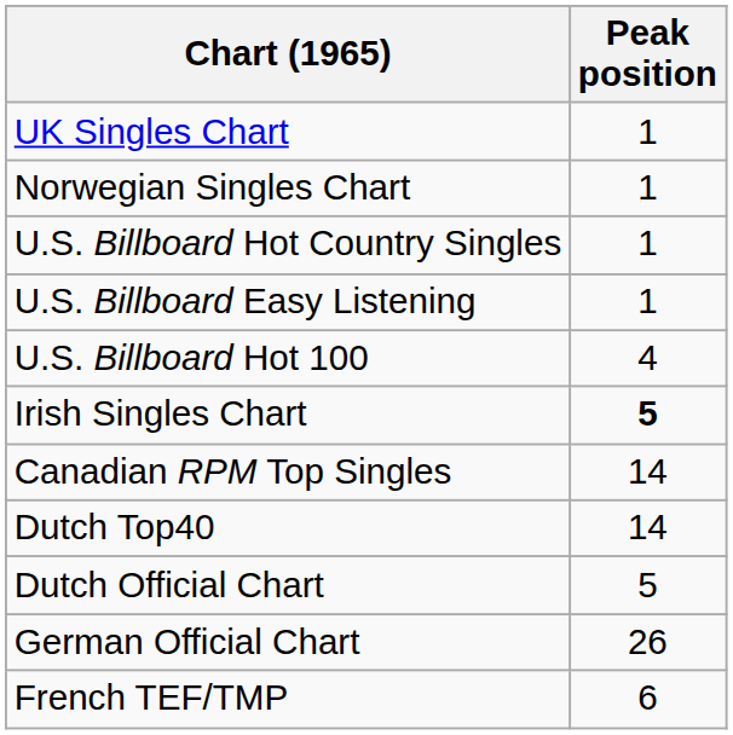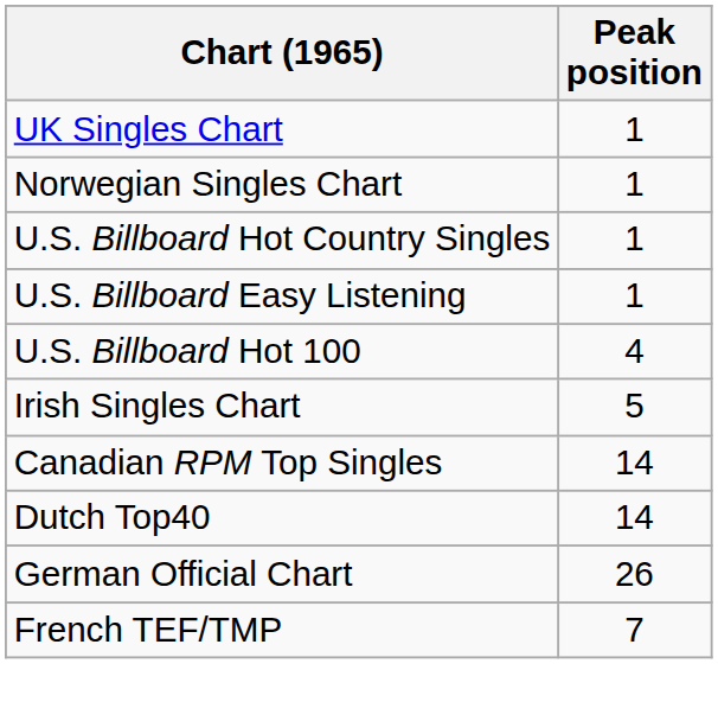Irish Singles Chart | Peak position: bold -> normal
- row: Dutch Official Chart | 5
French TEF/TMP | Peak position: 6 -> 7
